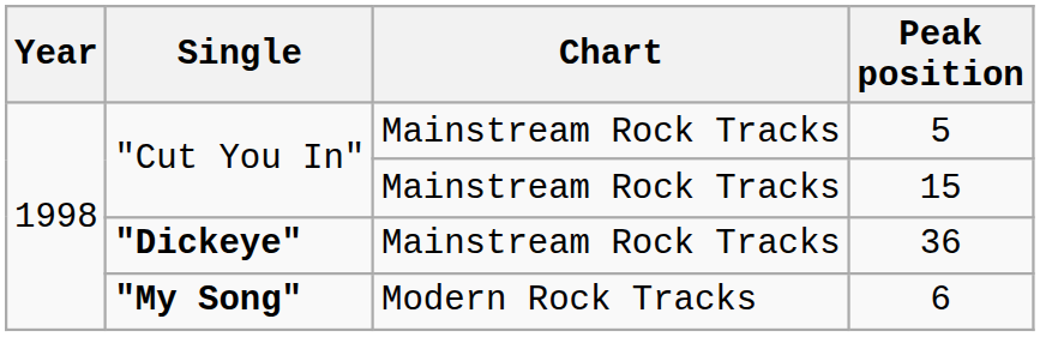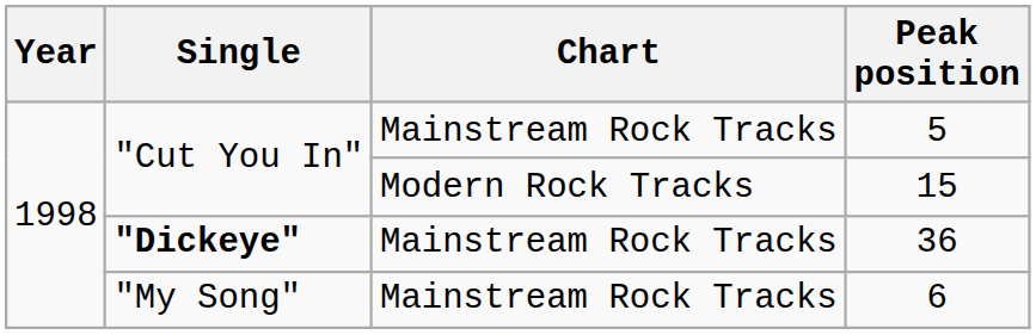15 | Chart: Mainstream Rock Tracks -> Modern Rock Tracks
6 | Single: bold -> normal
6 | Chart: Modern Rock Tracks -> Mainstream Rock Tracks
